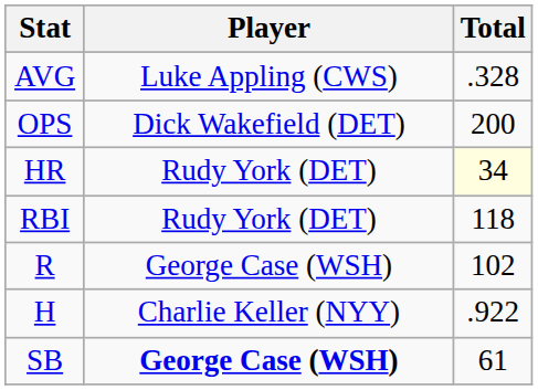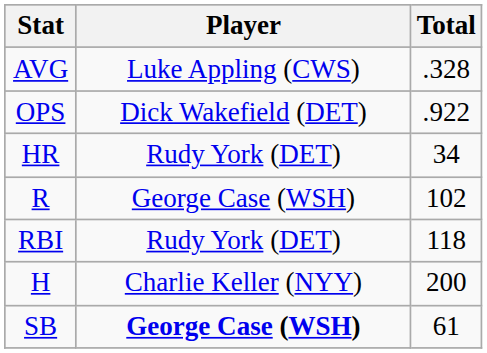OPS | Total: 200 -> .922
HR | Total: lightyellow background -> no background
rows swapped: RBI <-> R
H | Total: .922 -> 200
